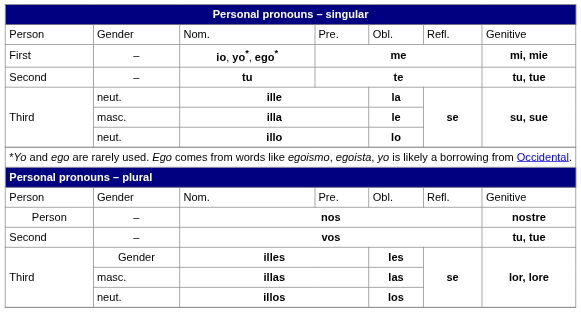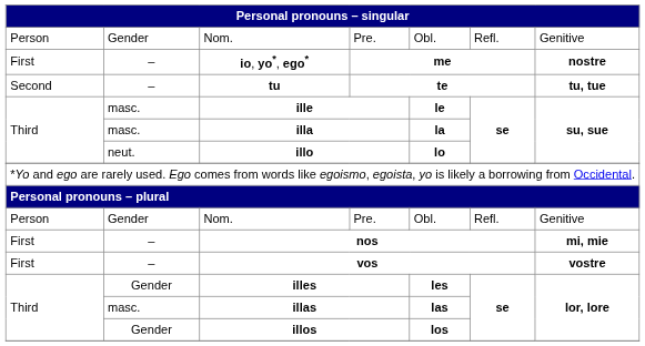io, yo*, ego* | column 7: mi, mie -> nostre
ille | column 2: neut. -> masc.
ille | column 5: la -> le
illa | column 5: le -> la
nos | column 1: Person -> First
nos | column 7: nostre -> mi, mie
vos | column 1: Second -> First
vos | column 7: tu, tue -> vostre
illos | column 2: neut. -> Gender
